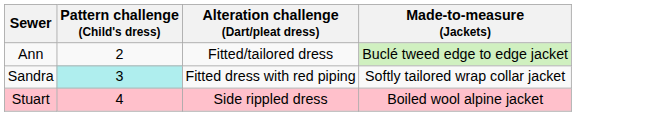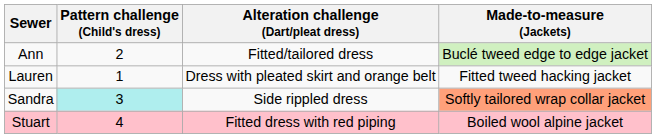+ row: Lauren | 1 | Dress with pleated skirt and orange belt | Fitted tweed hacking jacket
Sandra | Alteration challenge (Dart/pleat dress): Fitted dress with red piping -> Side rippled dress
Sandra | Made-to-measure (Jackets): no background -> lightsalmon background
Stuart | Alteration challenge (Dart/pleat dress): Side rippled dress -> Fitted dress with red piping
